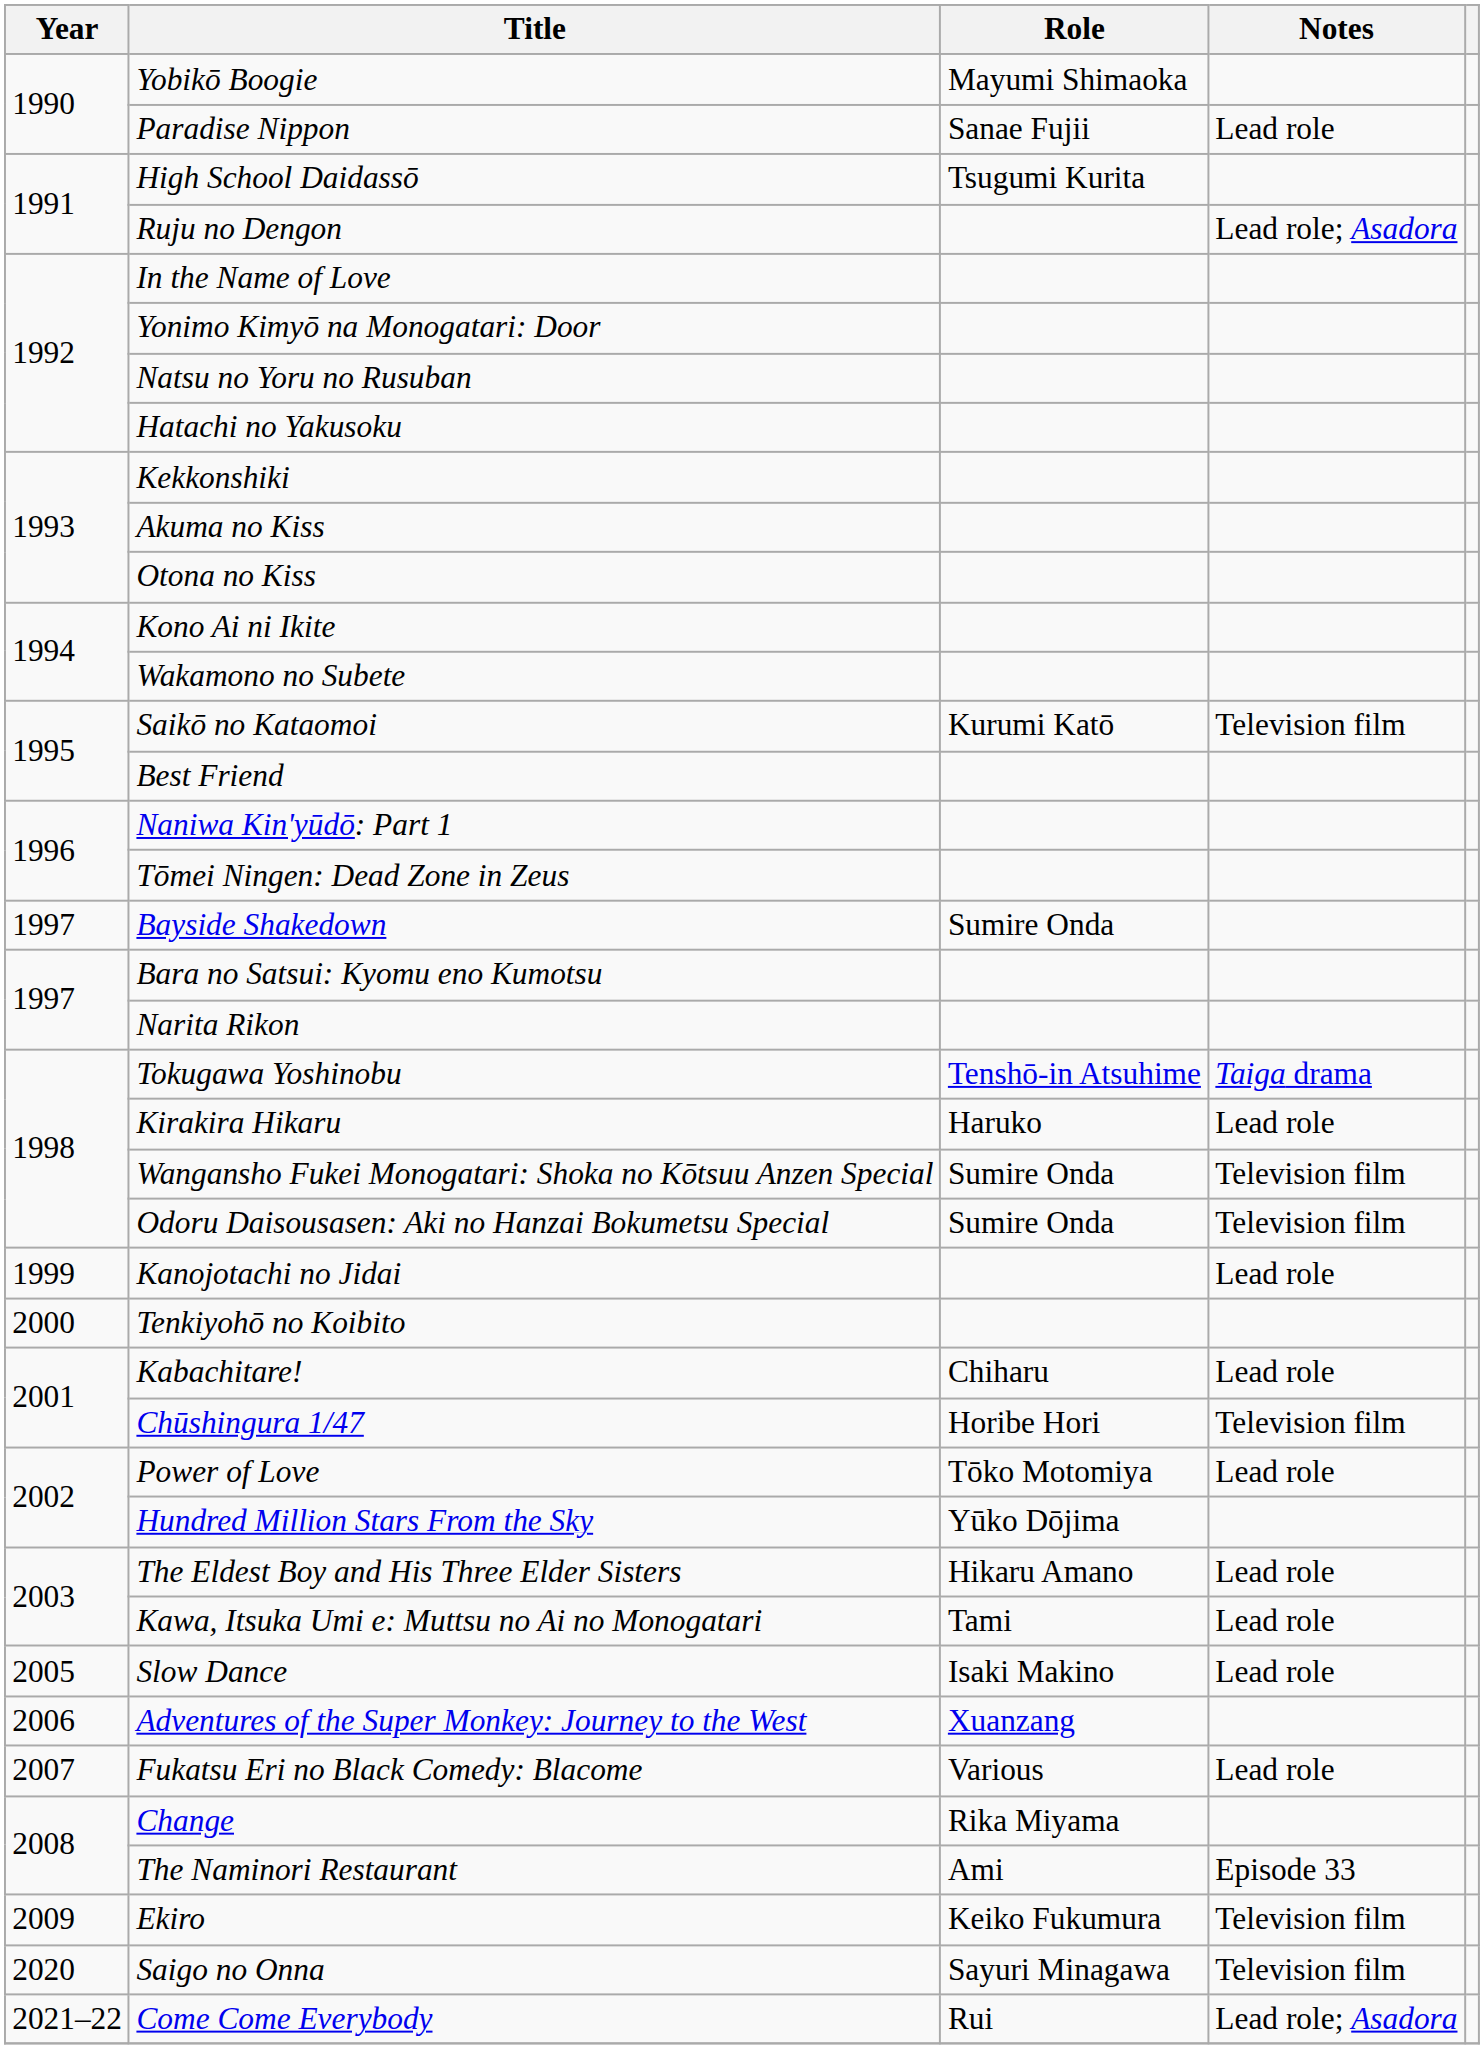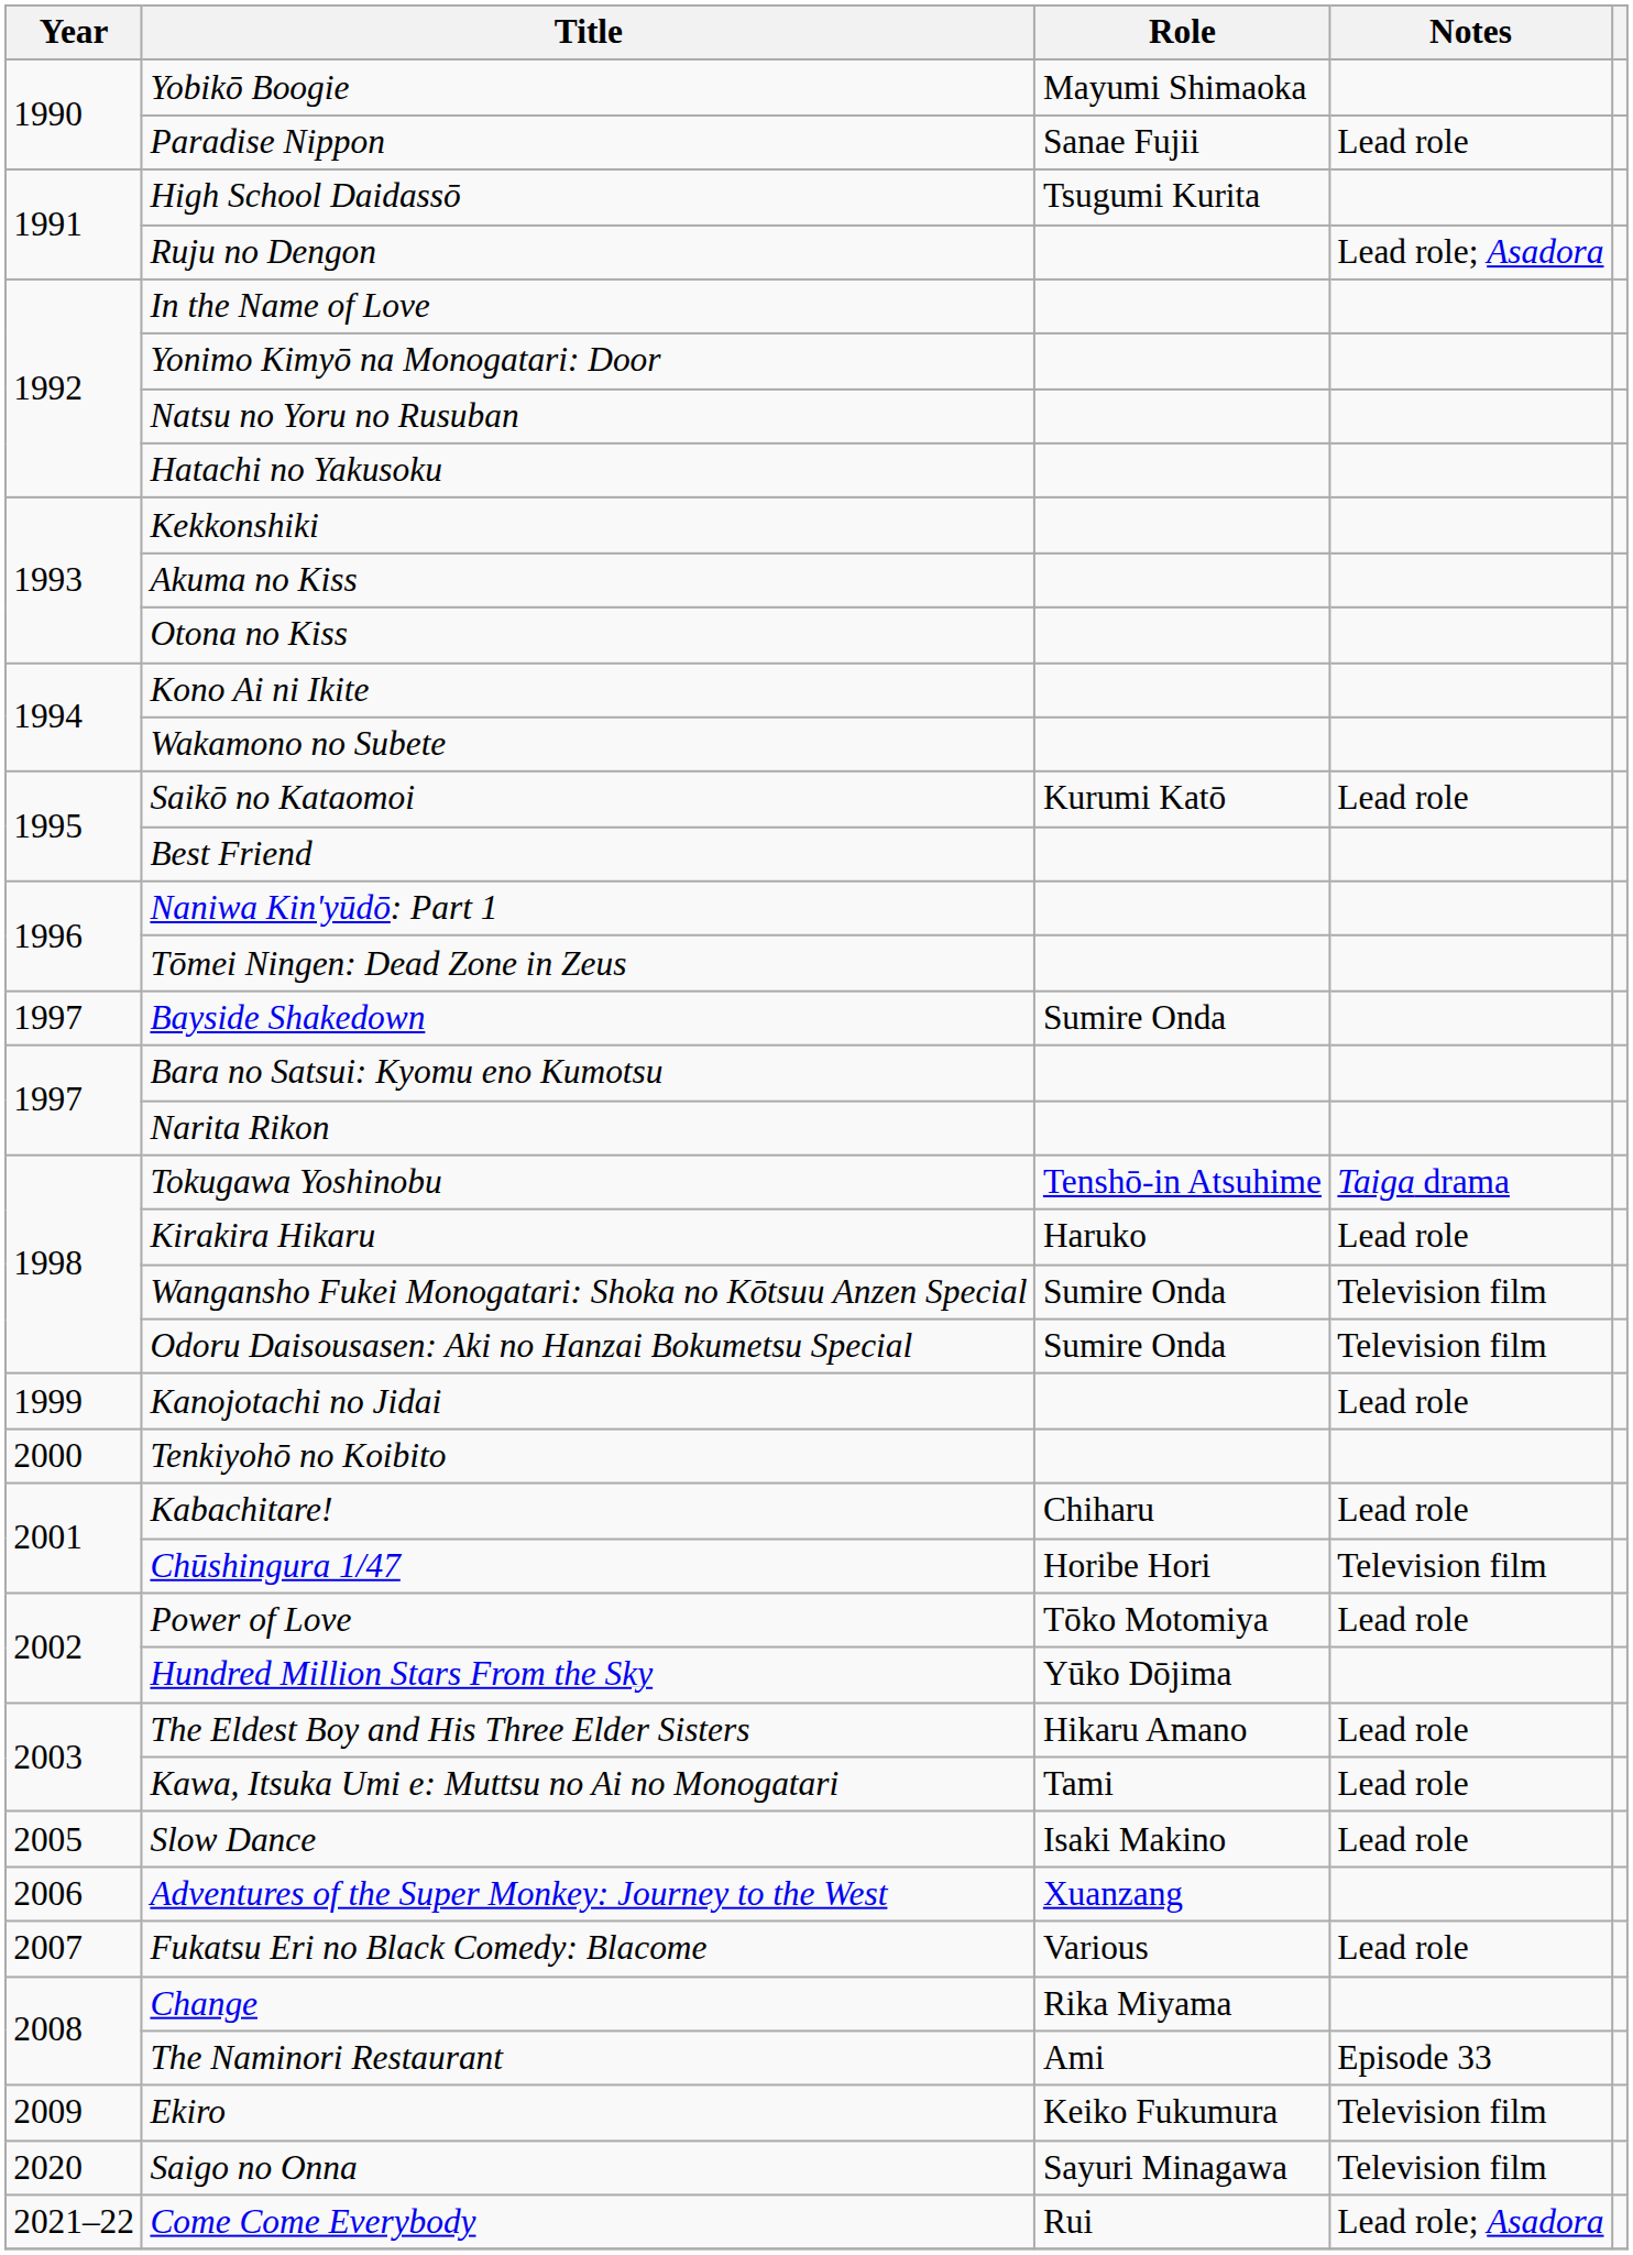Saikō no Kataomoi | Notes: Television film -> Lead role
